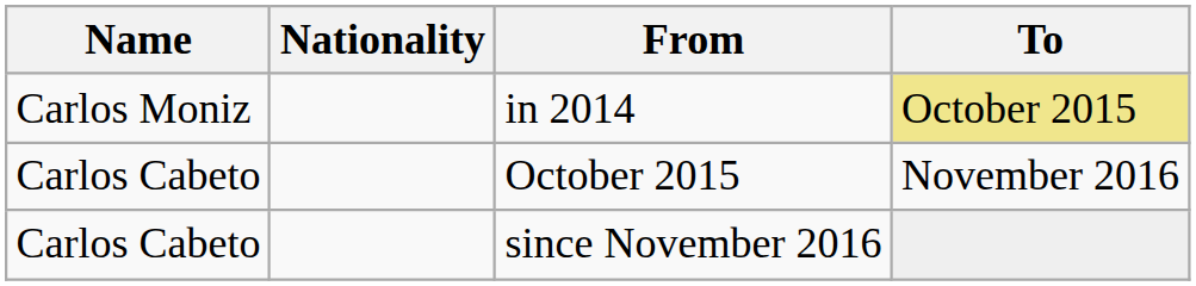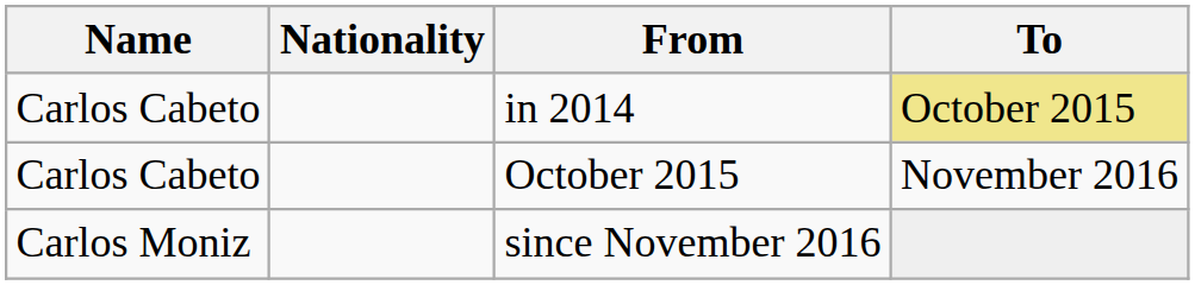in 2014 | Name: Carlos Moniz -> Carlos Cabeto
since November 2016 | Name: Carlos Cabeto -> Carlos Moniz
